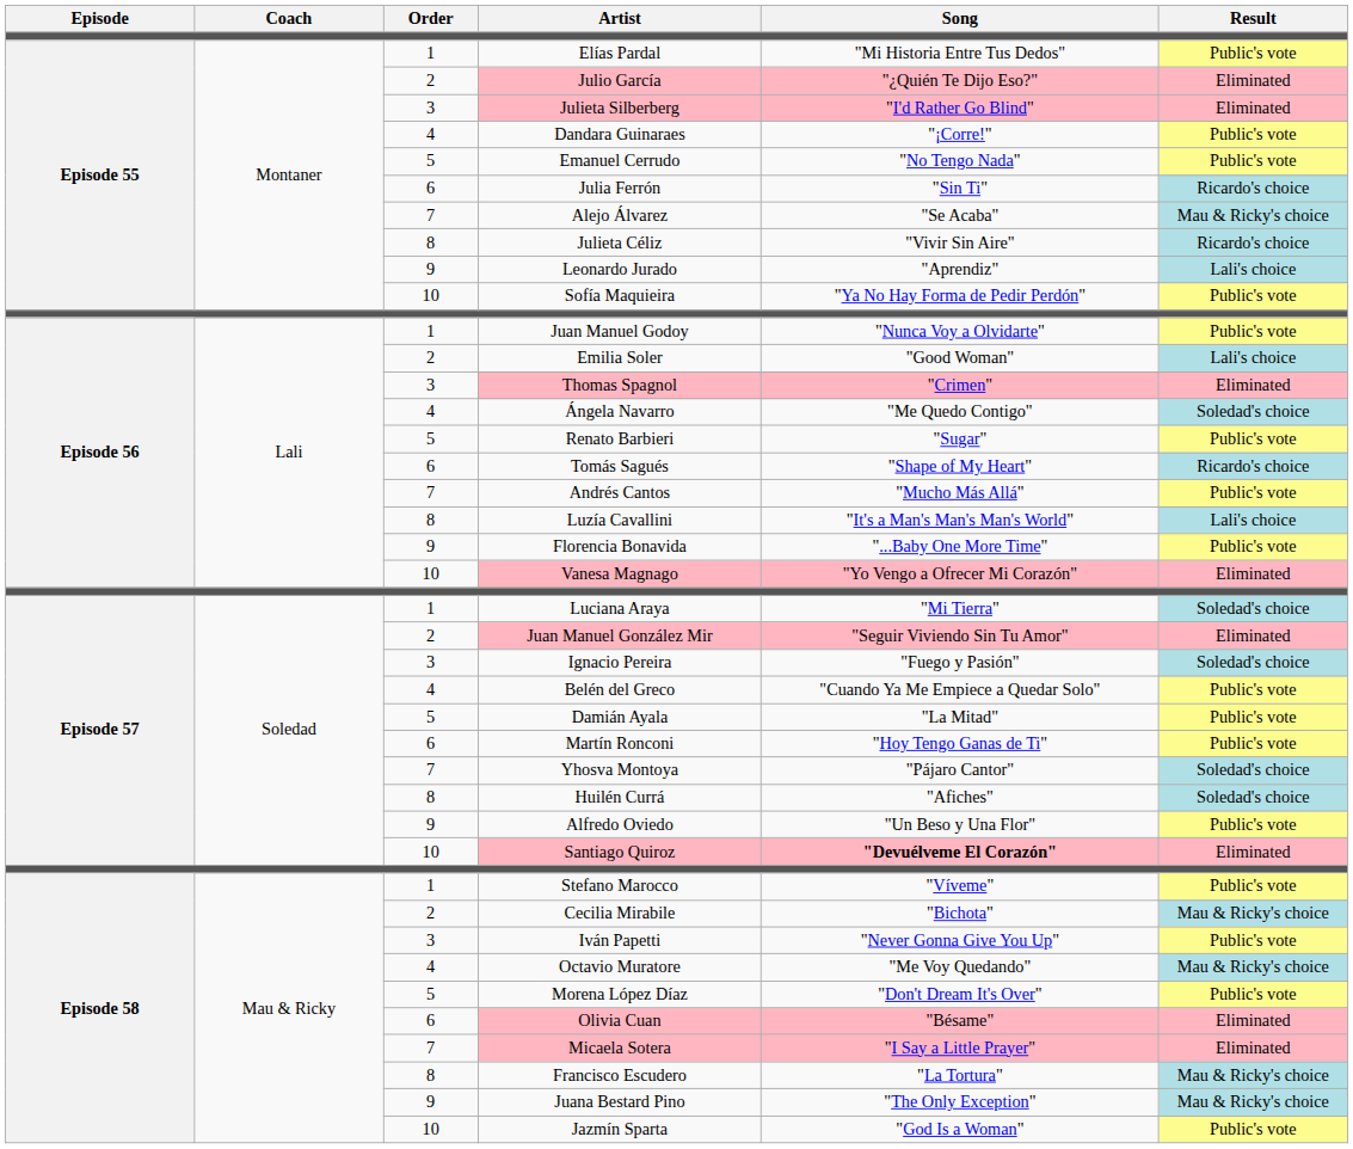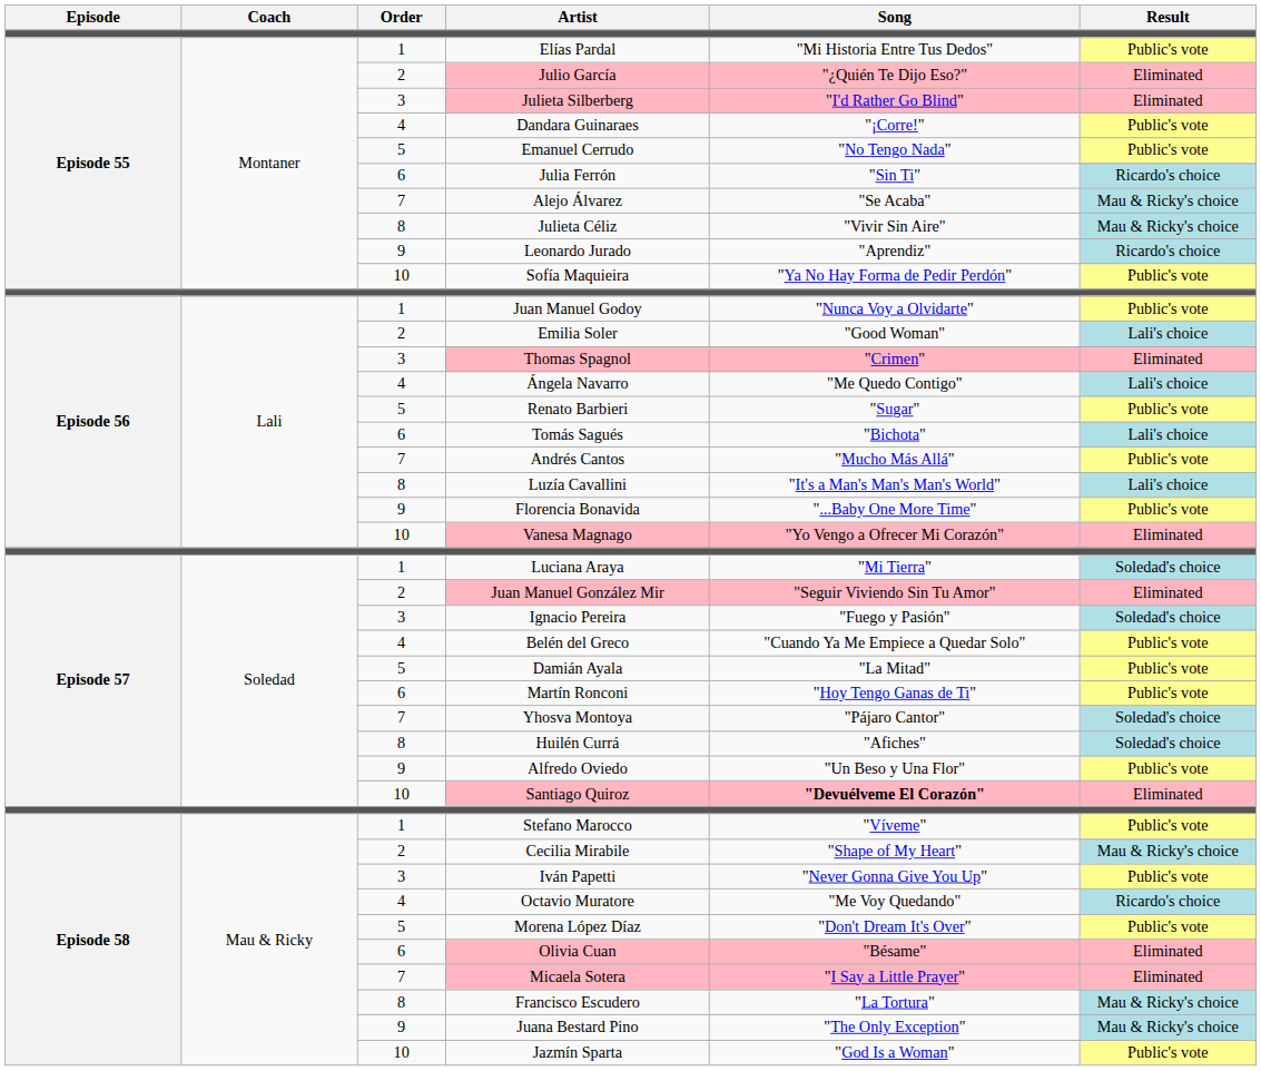Julieta Céliz | Result: Ricardo's choice -> Mau & Ricky's choice
Leonardo Jurado | Result: Lali's choice -> Ricardo's choice
Ángela Navarro | Result: Soledad's choice -> Lali's choice
Tomás Sagués | Song: "Shape of My Heart" -> "Bichota"
Tomás Sagués | Result: Ricardo's choice -> Lali's choice
Cecilia Mirabile | Song: "Bichota" -> "Shape of My Heart"
Octavio Muratore | Result: Mau & Ricky's choice -> Ricardo's choice
